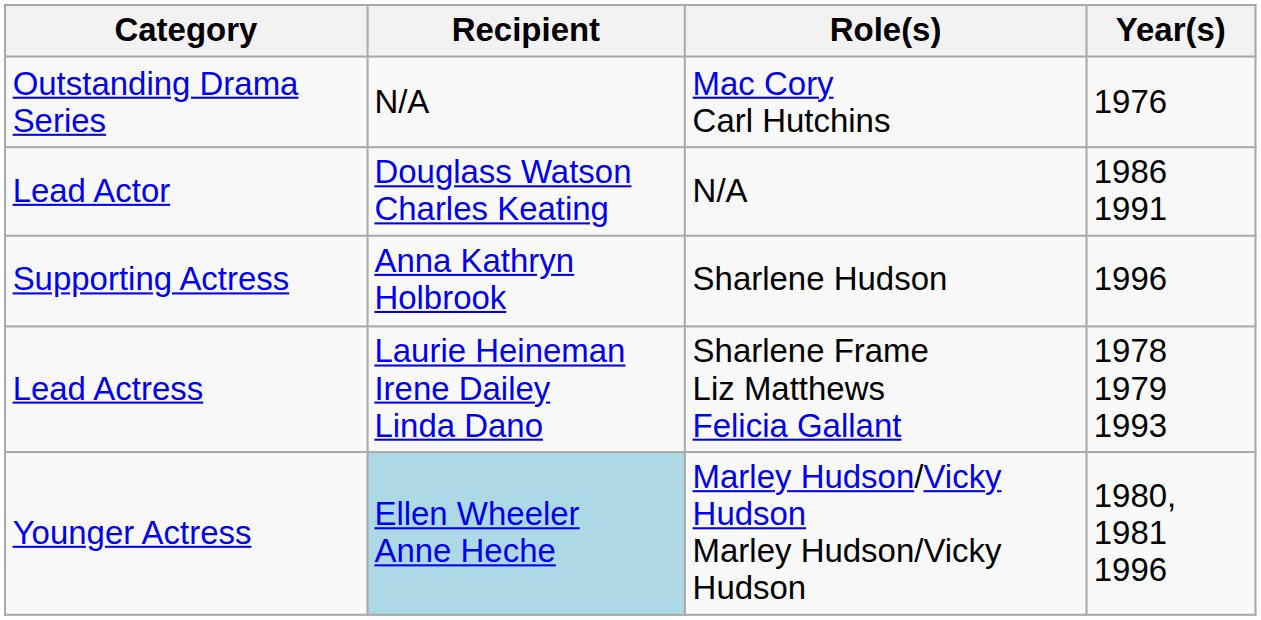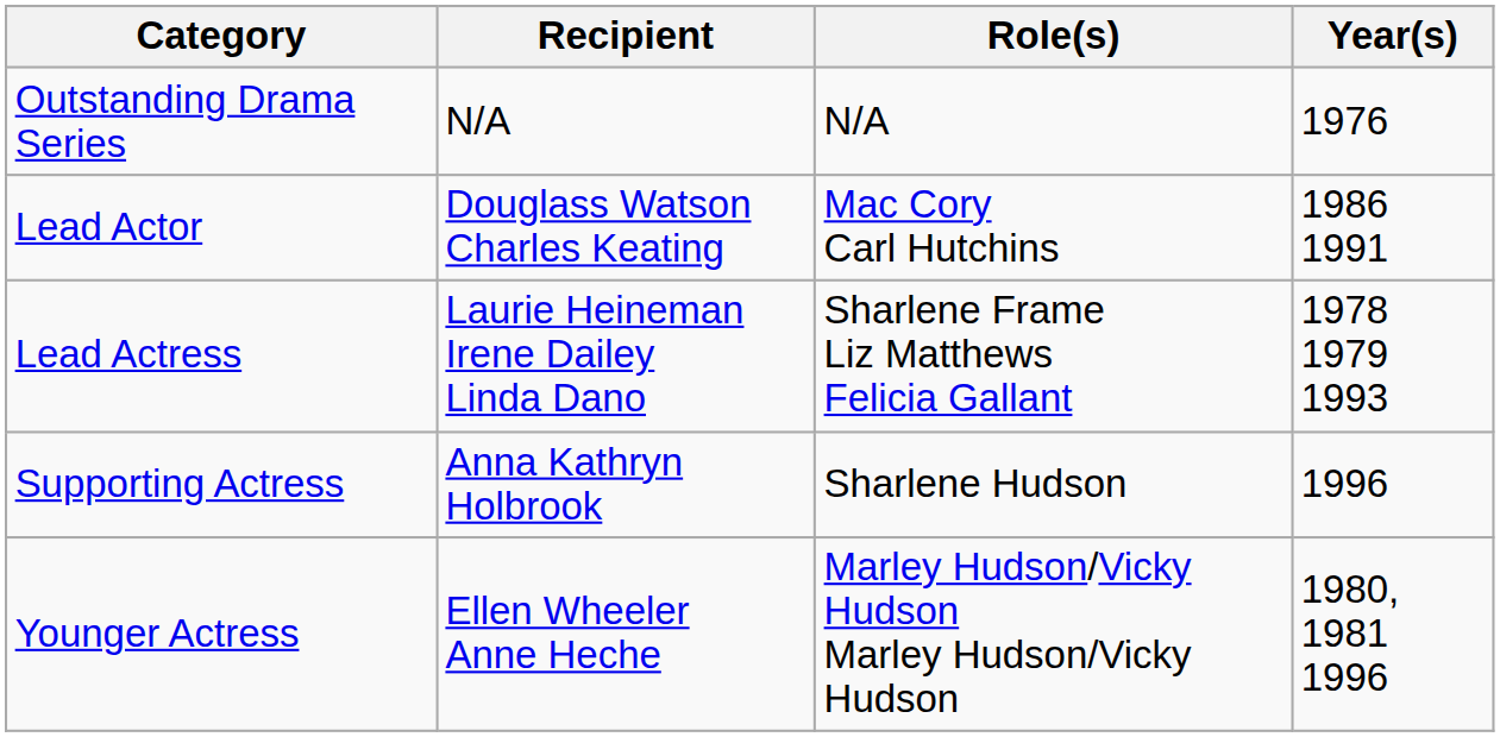Outstanding Drama Series | Role(s): Mac Cory Carl Hutchins -> N/A
Lead Actor | Role(s): N/A -> Mac Cory Carl Hutchins
rows swapped: Lead Actress <-> Supporting Actress
Younger Actress | Recipient: lightblue background -> no background
